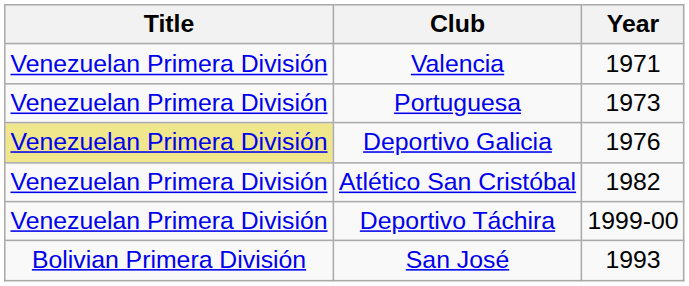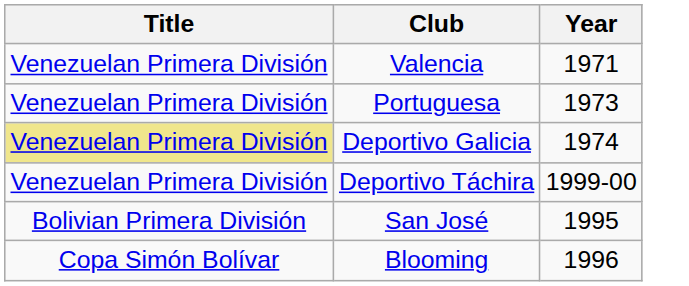Deportivo Galicia | Year: 1976 -> 1974
- row: Venezuelan Primera División | Atlético San Cristóbal | 1982
San José | Year: 1993 -> 1995
+ row: Copa Simón Bolívar | Blooming | 1996
